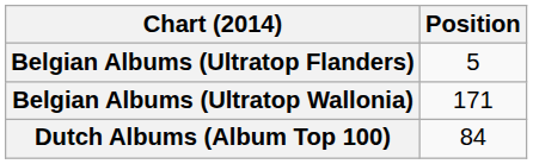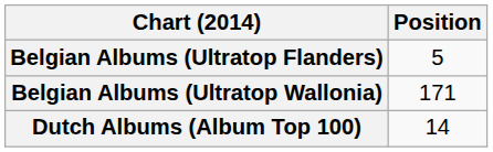Dutch Albums (Album Top 100) | Position: 84 -> 14
